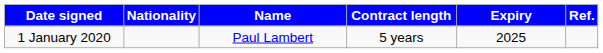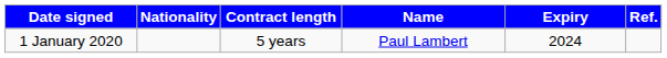columns swapped: Name <-> Contract length
1 January 2020 | Expiry: 2025 -> 2024
